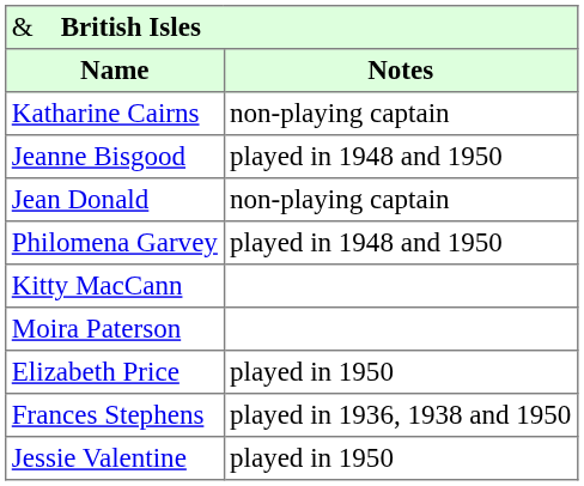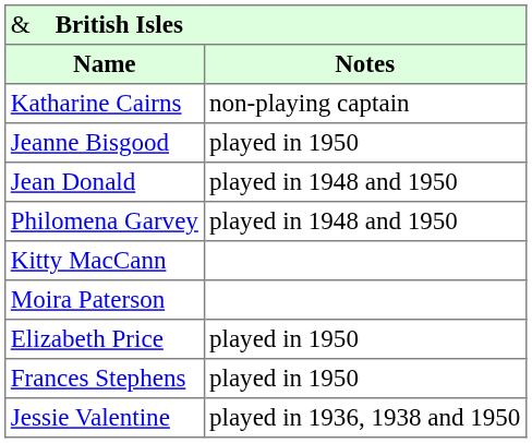Jeanne Bisgood | column 2: played in 1948 and 1950 -> played in 1950
Jean Donald | column 2: non-playing captain -> played in 1948 and 1950
Frances Stephens | column 2: played in 1936, 1938 and 1950 -> played in 1950
Jessie Valentine | column 2: played in 1950 -> played in 1936, 1938 and 1950
